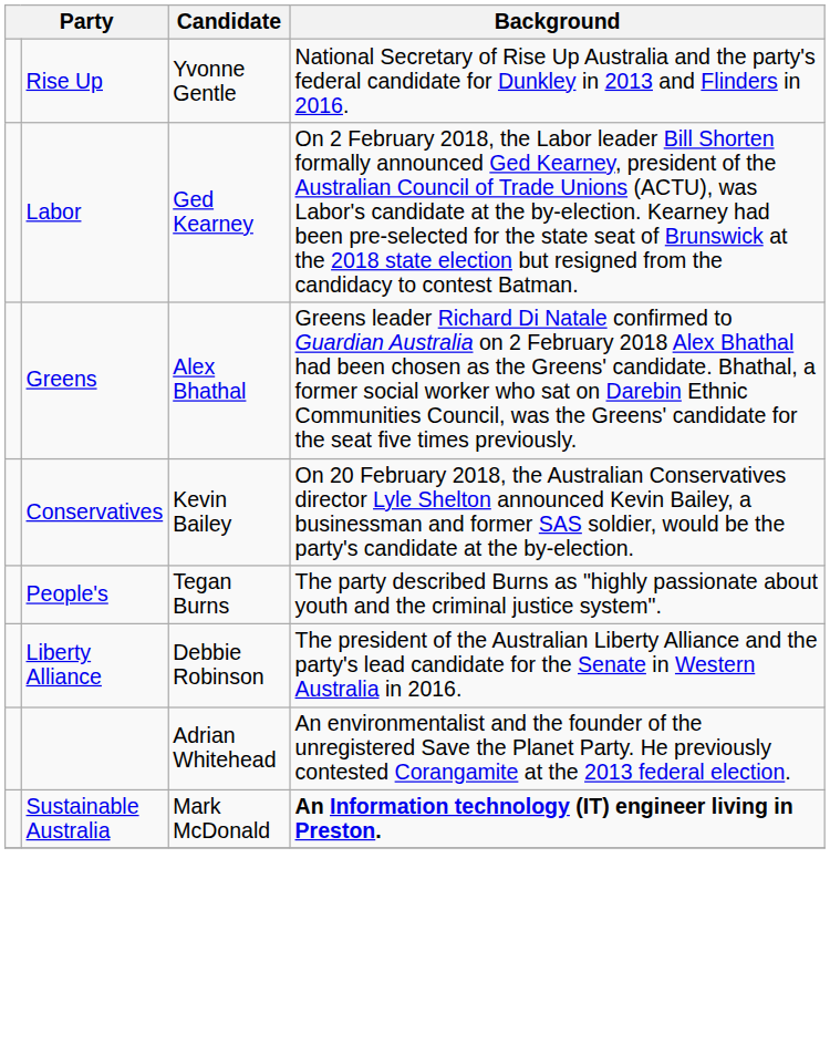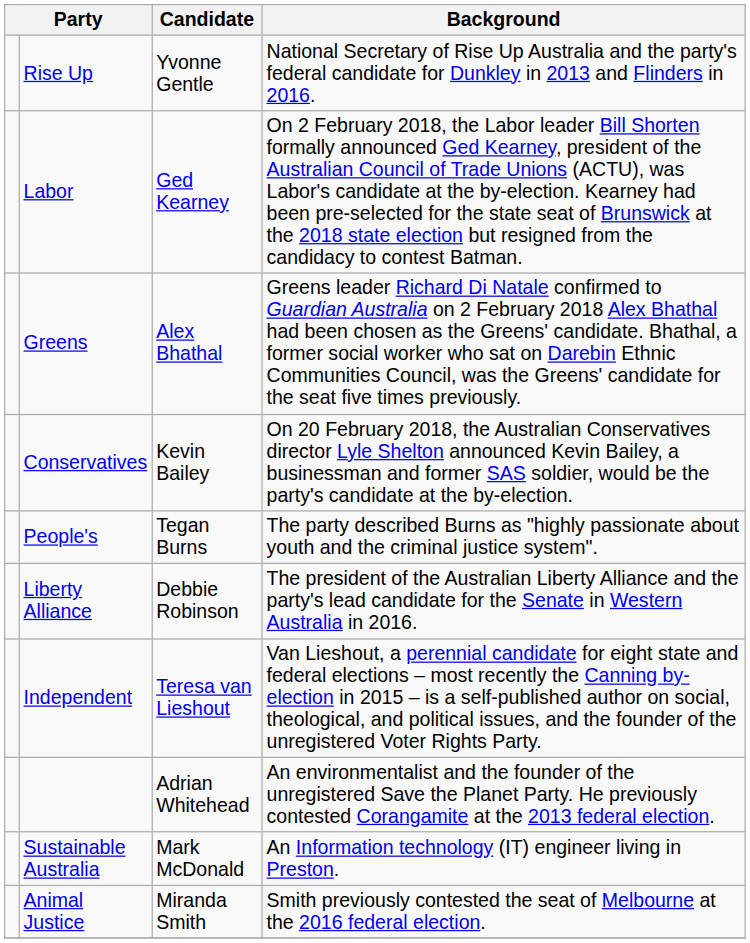+ row: Independent | Teresa van Lieshout | Van Lieshout, a perennial candidate for eight state and federal elections – most recently the Canning by-election in 2015 – is a self-published author on social, theological, and political issues, and the founder of the unregistered Voter Rights Party.
Sustainable Australia | Background: bold -> normal
+ row: Animal Justice | Miranda Smith | Smith previously contested the seat of Melbourne at the 2016 federal election.
